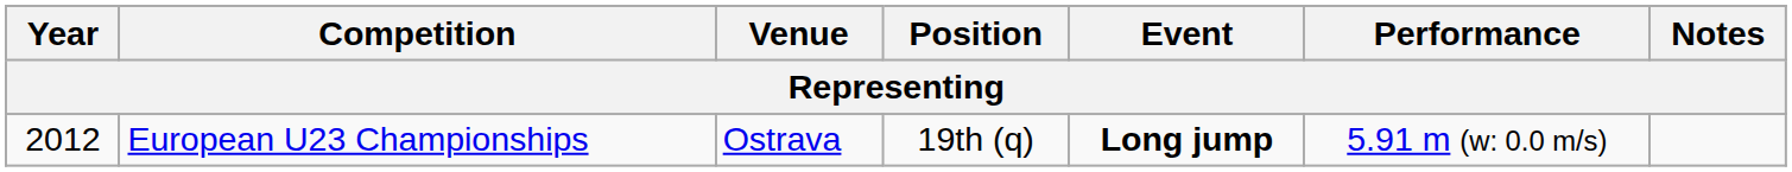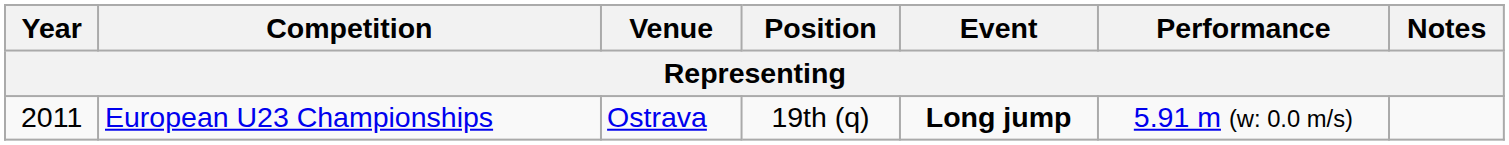European U23 Championships | Year: 2012 -> 2011
